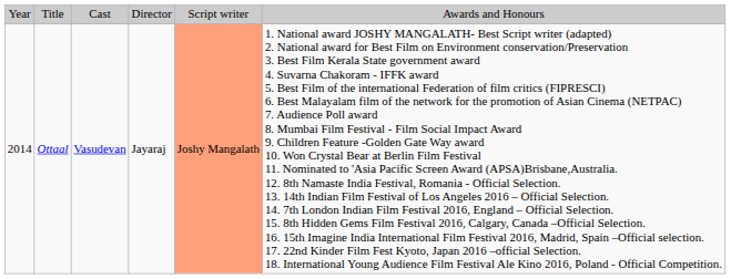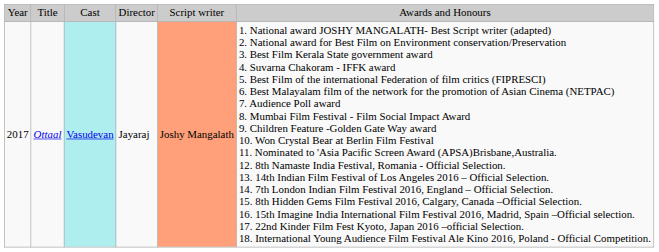Ottaal | column 1: 2014 -> 2017
Ottaal | column 3: no background -> paleturquoise background
